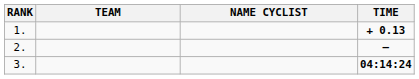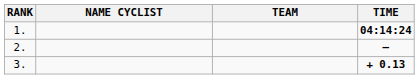columns swapped: NAME CYCLIST <-> TEAM
1. | TIME: + 0.13 -> 04:14:24
3. | TIME: 04:14:24 -> + 0.13
